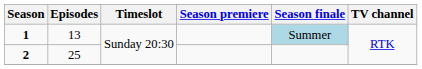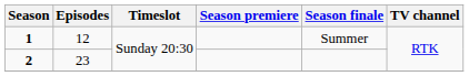1 | Episodes: 13 -> 12
1 | Season finale: lightblue background -> no background
2 | Episodes: 25 -> 23
